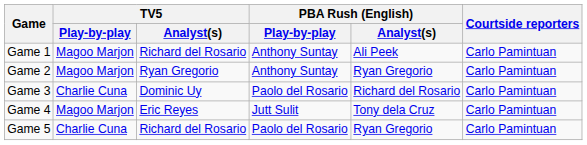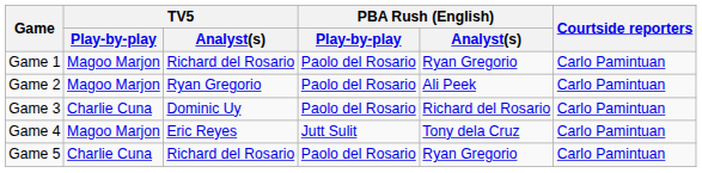Game 1 | PBA Rush (English) / Play-by-play: Anthony Suntay -> Paolo del Rosario
Game 1 | PBA Rush (English) / Analyst(s): Ali Peek -> Ryan Gregorio
Game 2 | PBA Rush (English) / Play-by-play: Anthony Suntay -> Paolo del Rosario
Game 2 | PBA Rush (English) / Analyst(s): Ryan Gregorio -> Ali Peek
